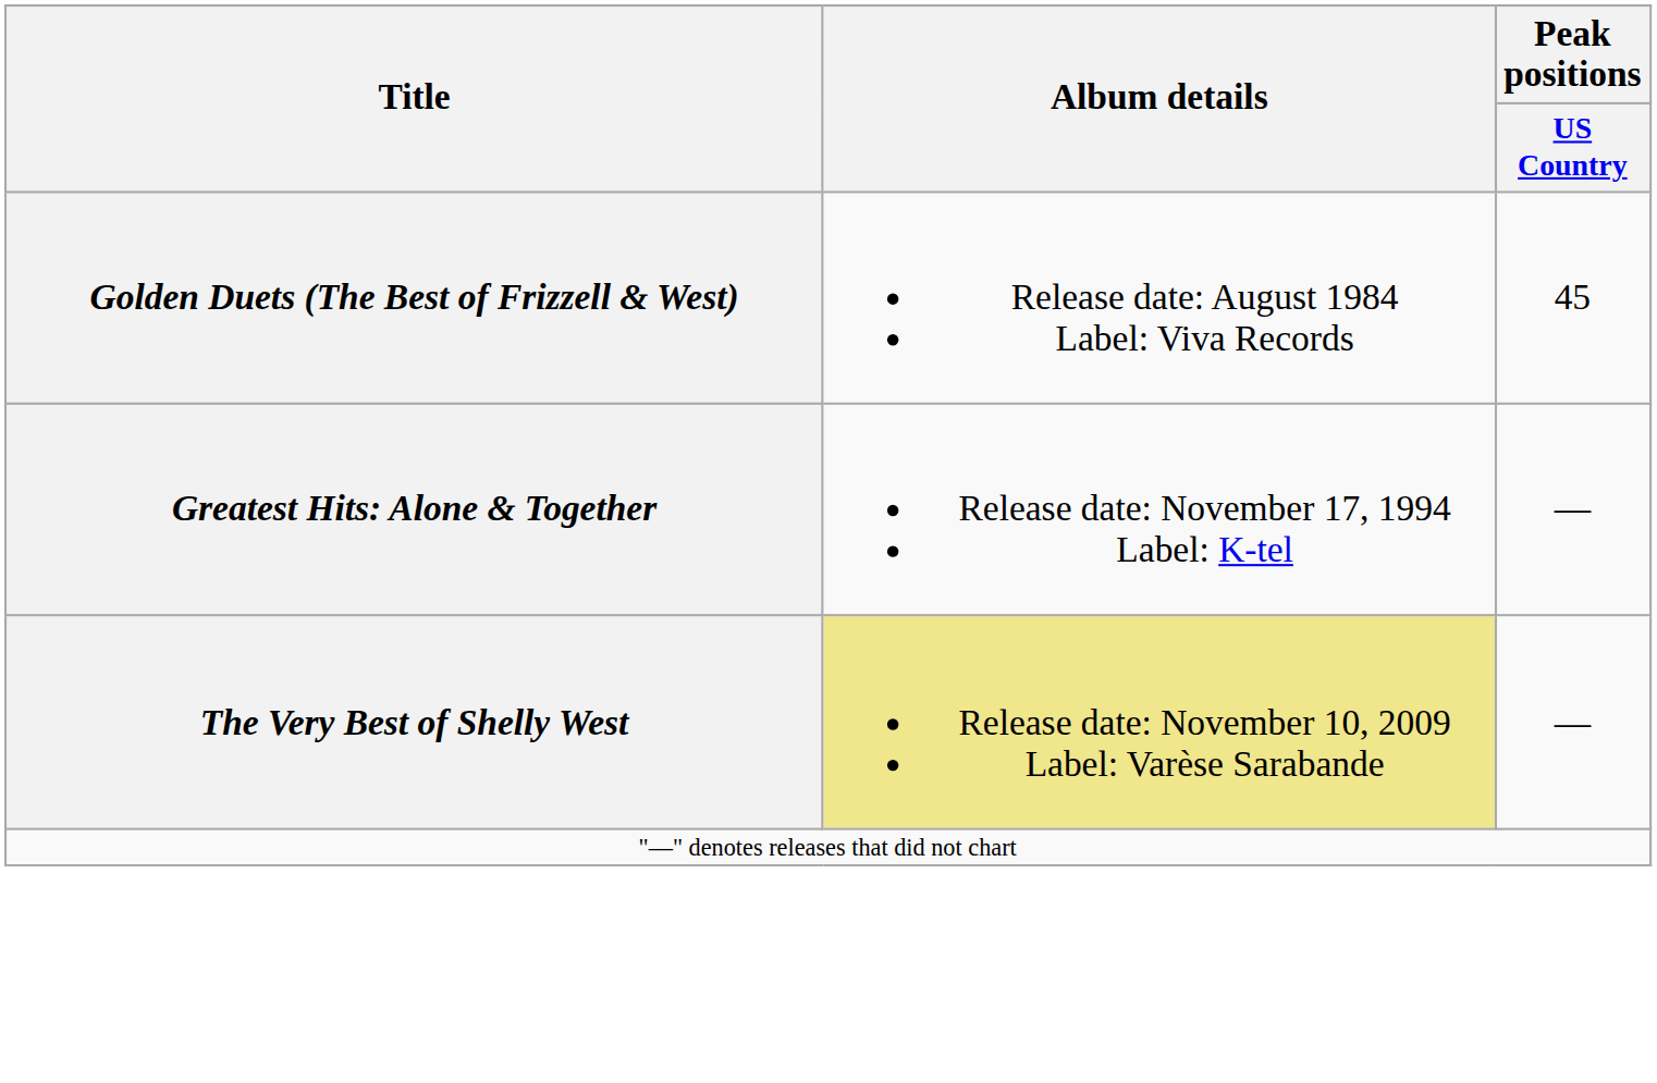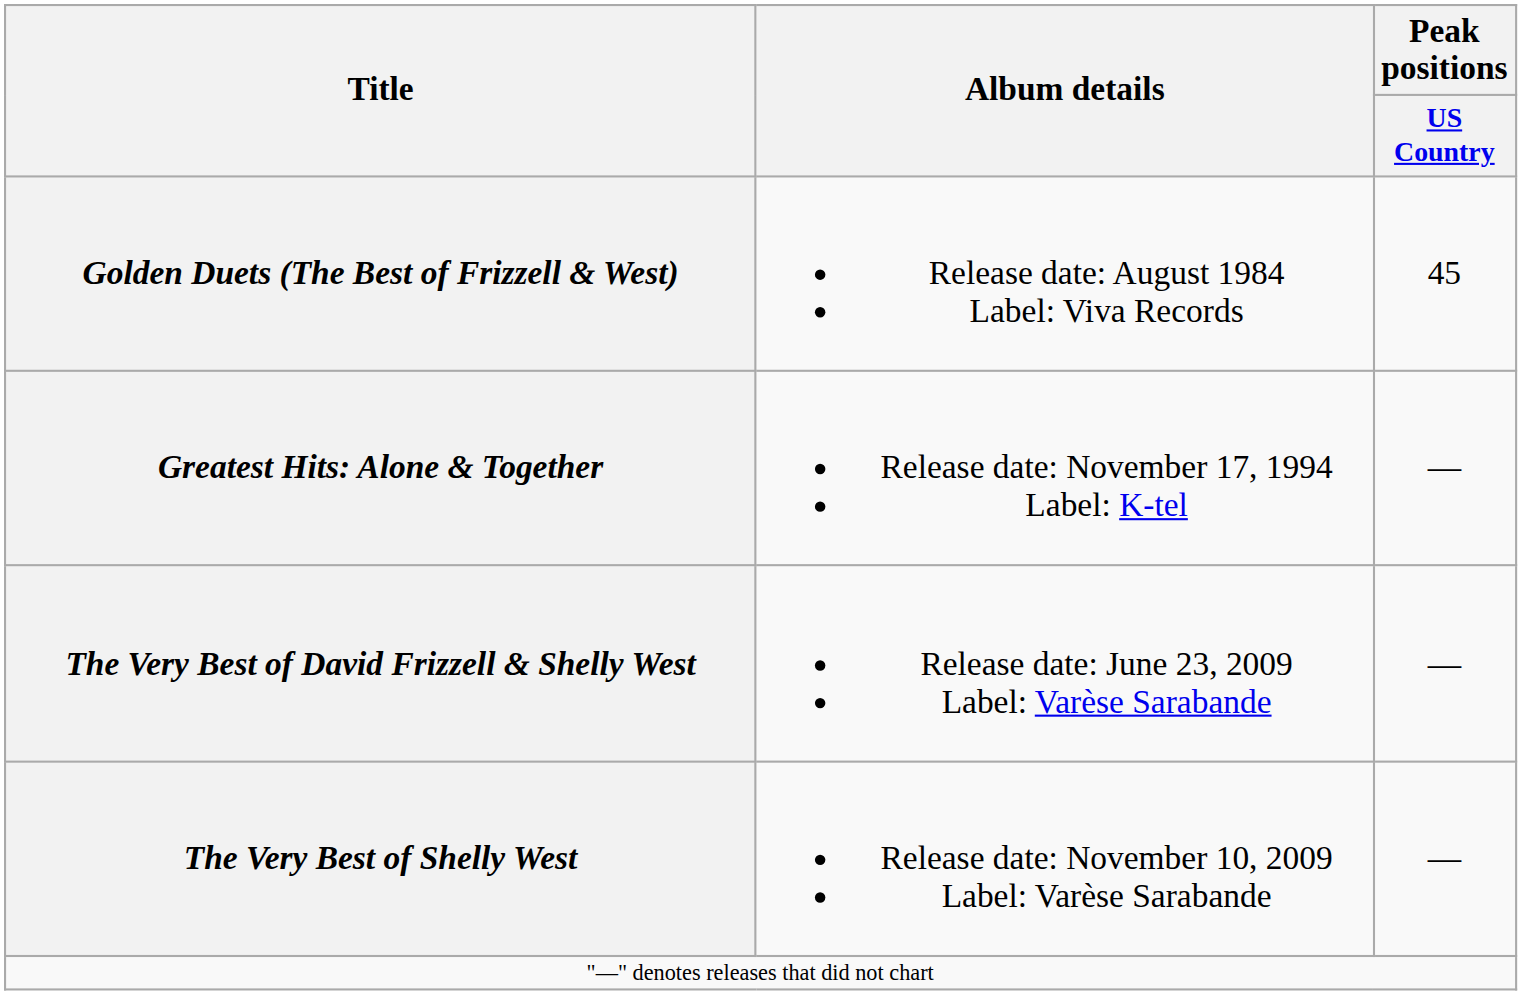+ row: The Very Best of David Frizzell & Shelly West | Release date: June 23, 2009 Label: Varèse Sarabande | —
The Very Best of Shelly West | Album details: khaki background -> no background
